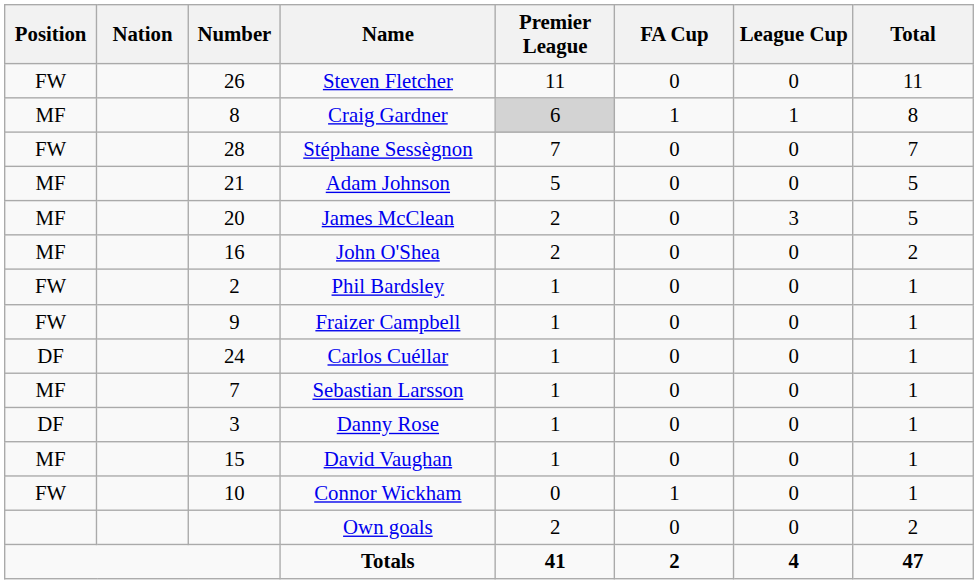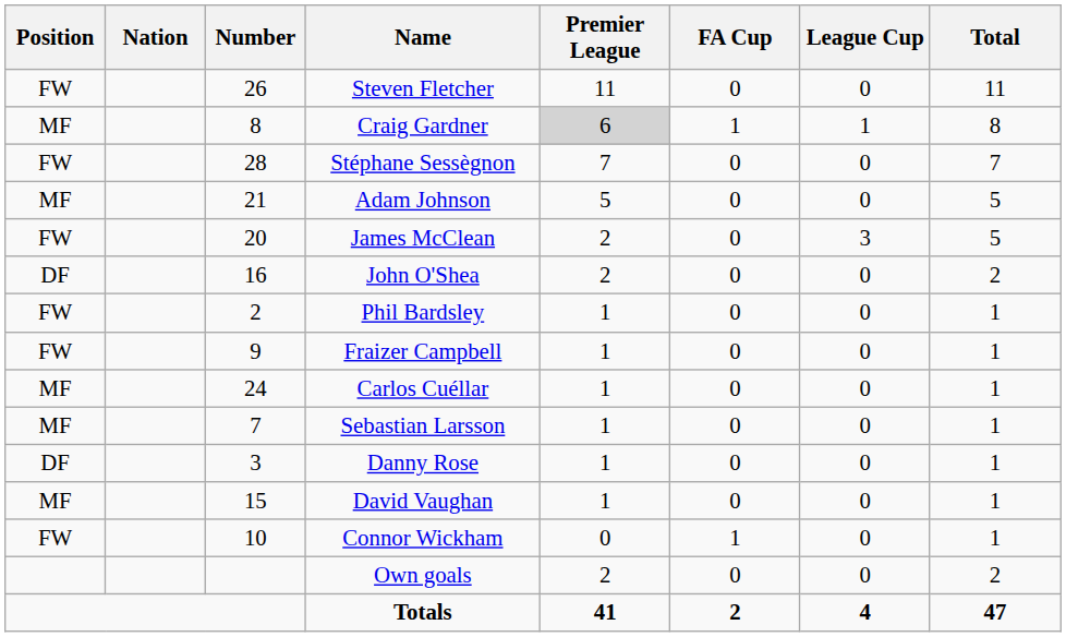James McClean | Position: MF -> FW
John O'Shea | Position: MF -> DF
Carlos Cuéllar | Position: DF -> MF
